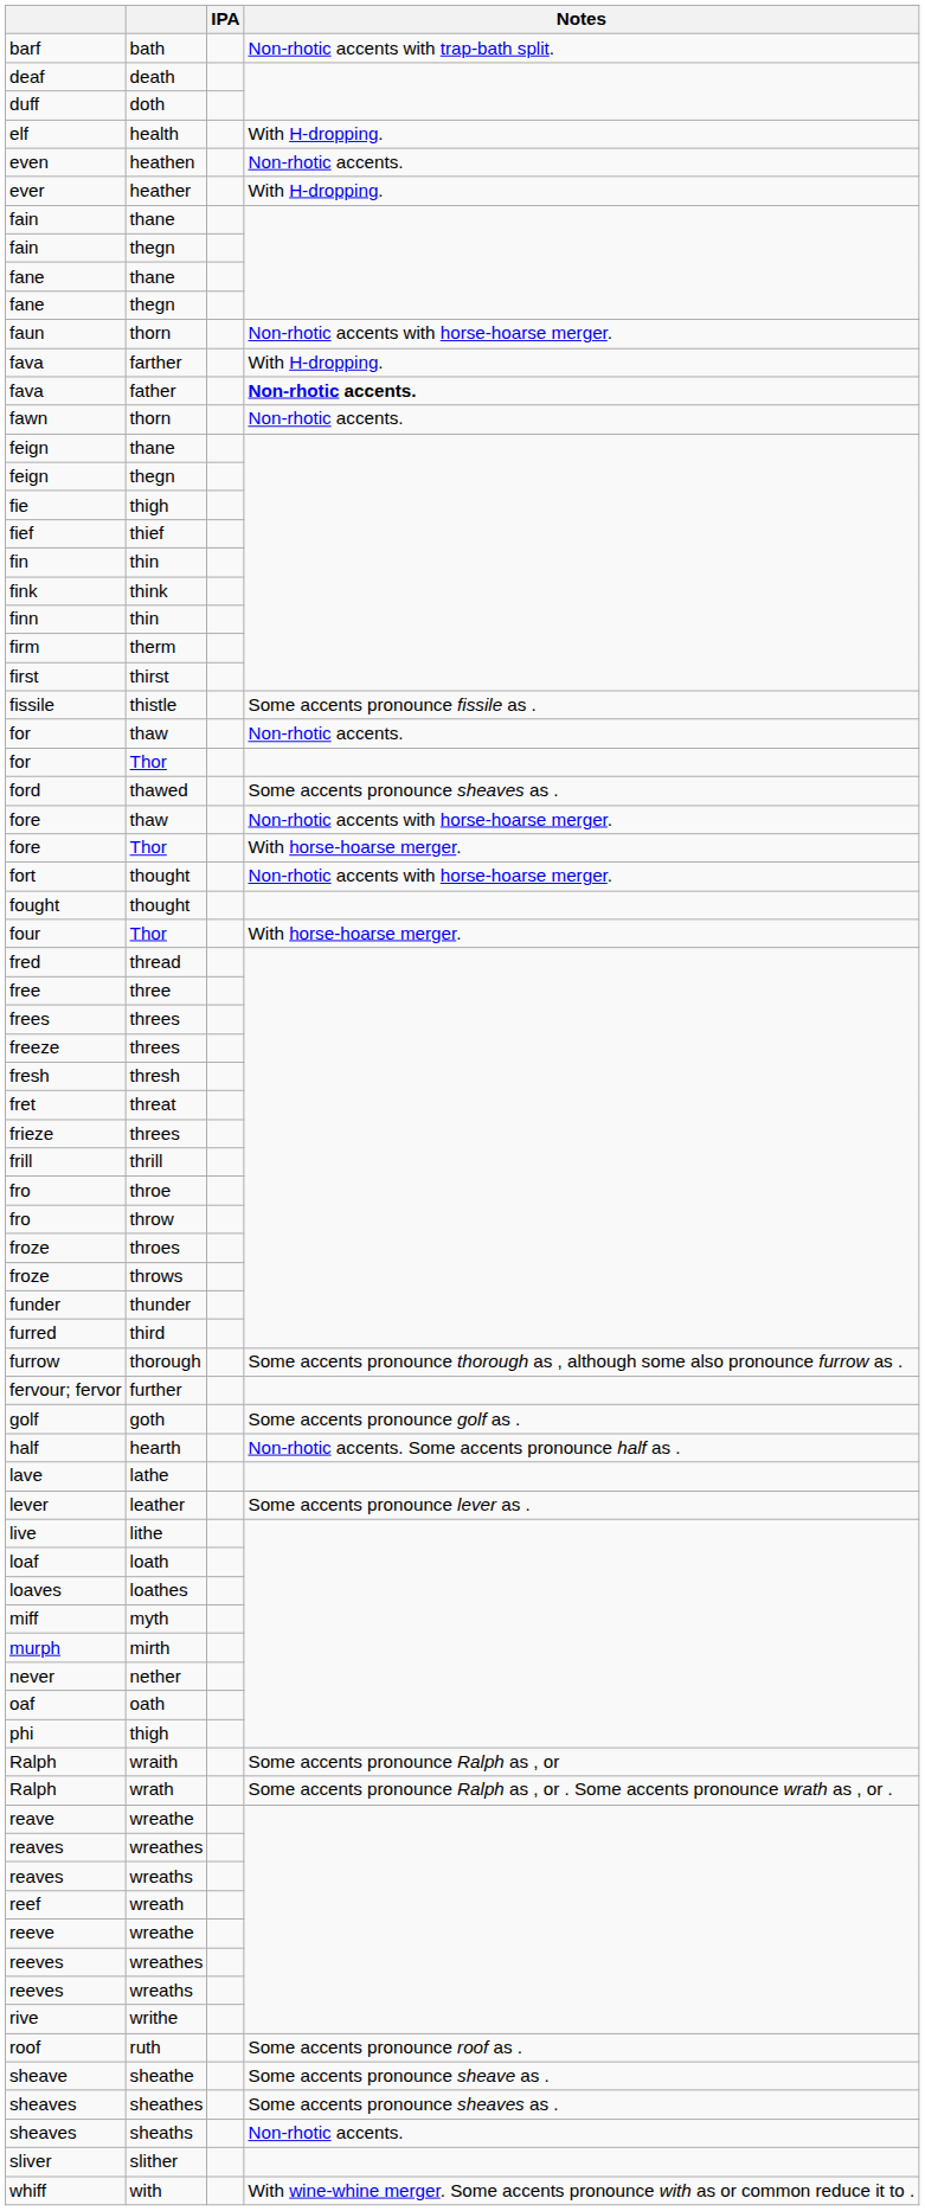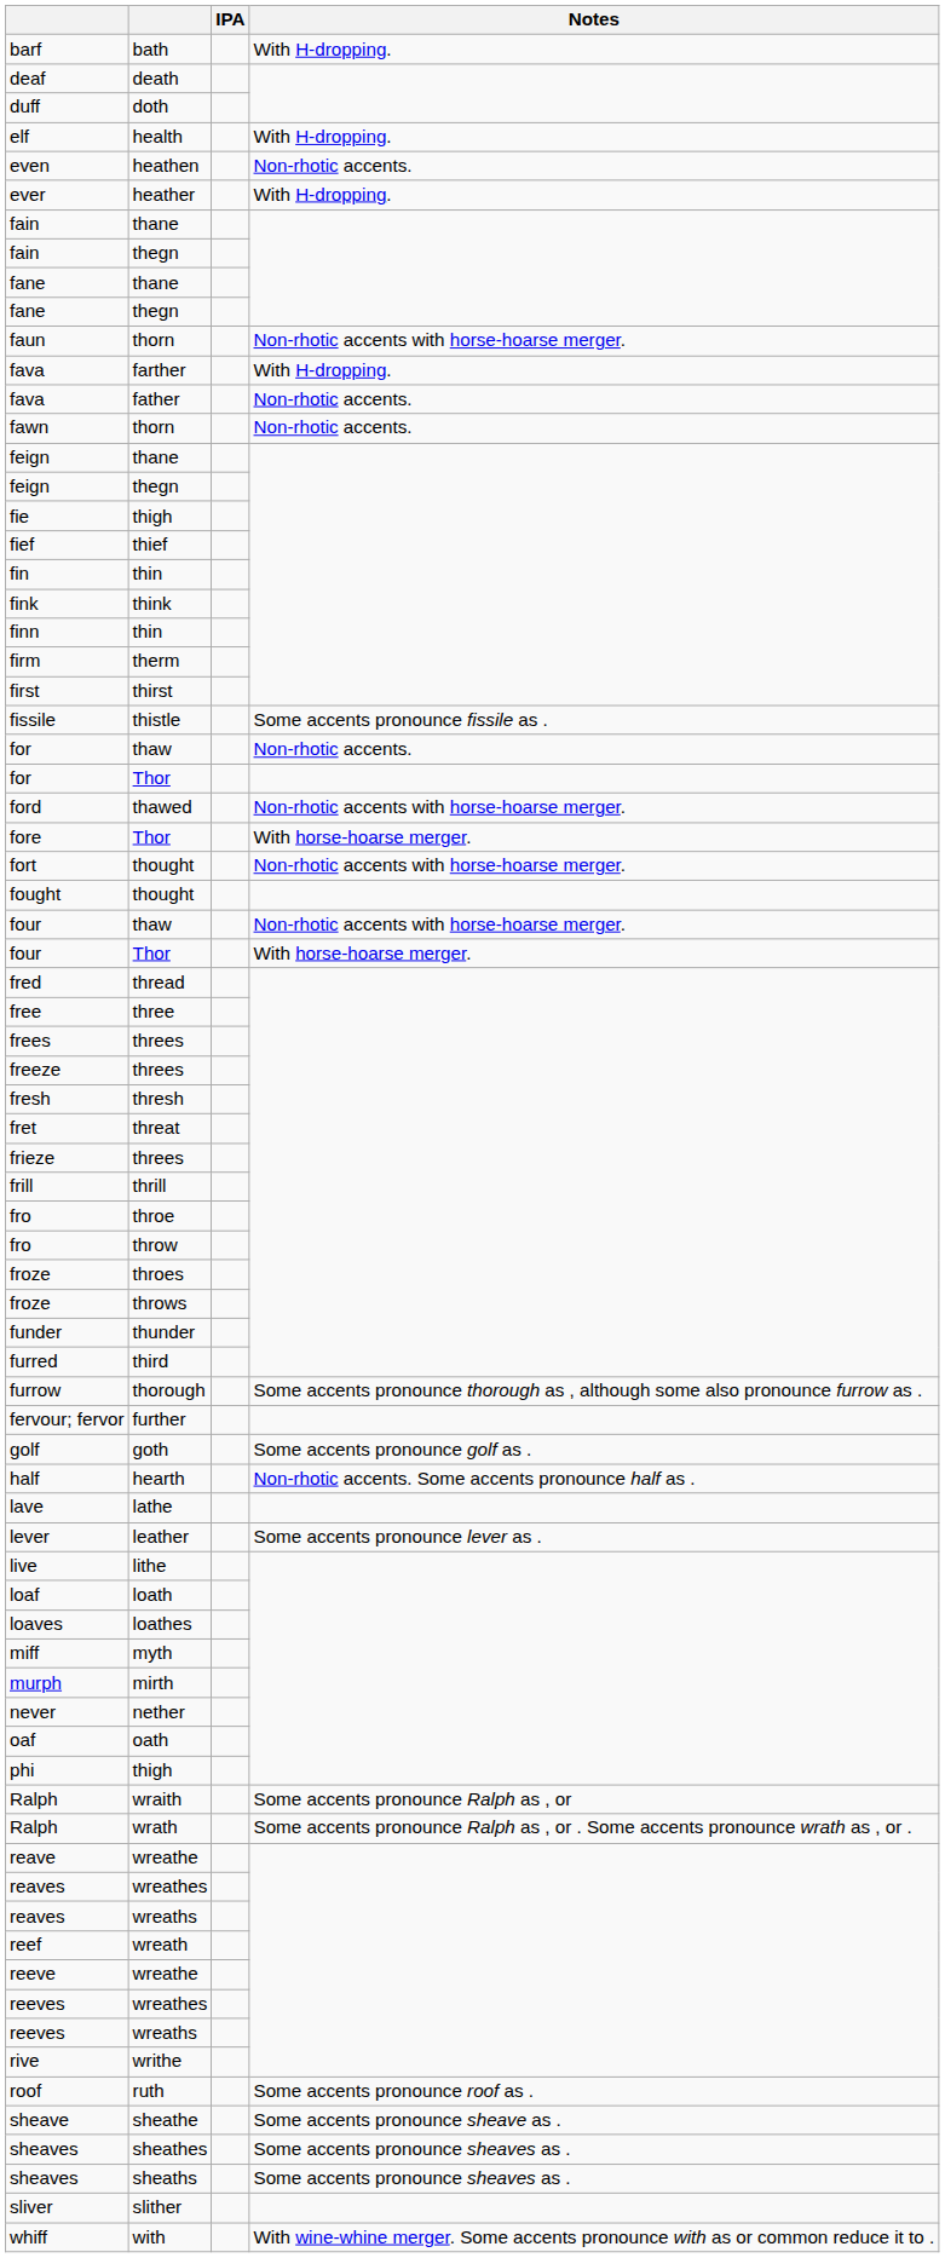barf | Notes: Non-rhotic accents with trap-bath split. -> With H-dropping.
fava / father | Notes: bold -> normal
ford | Notes: Some accents pronounce sheaves as . -> Non-rhotic accents with horse-hoarse merger.
- row: fore | thaw | Non-rhotic accents with horse-hoarse merger.
+ row: four | thaw | Non-rhotic accents with horse-hoarse merger.
sheaves / sheaths | Notes: Non-rhotic accents. -> Some accents pronounce sheaves as .
